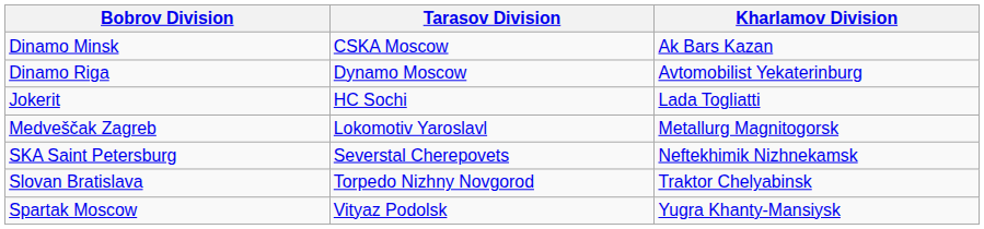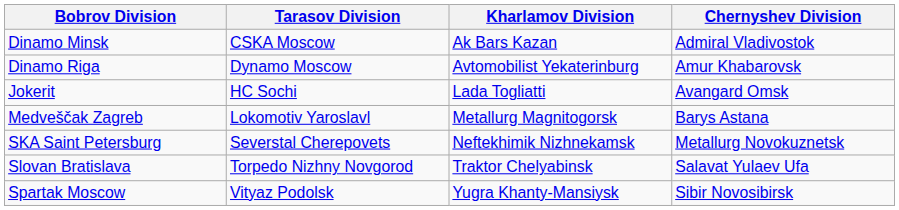+ column: Chernyshev Division | Admiral Vladivostok | Amur Khabarovsk | Avangard Omsk | Barys Astana | Metallurg Novokuznetsk | Salavat Yulaev Ufa | Sibir Novosibirsk
